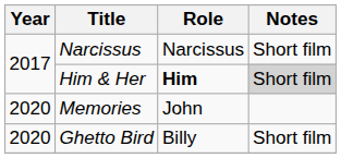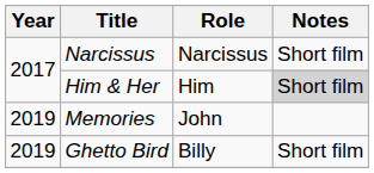Him & Her | Role: bold -> normal
Memories | Year: 2020 -> 2019
Ghetto Bird | Year: 2020 -> 2019
